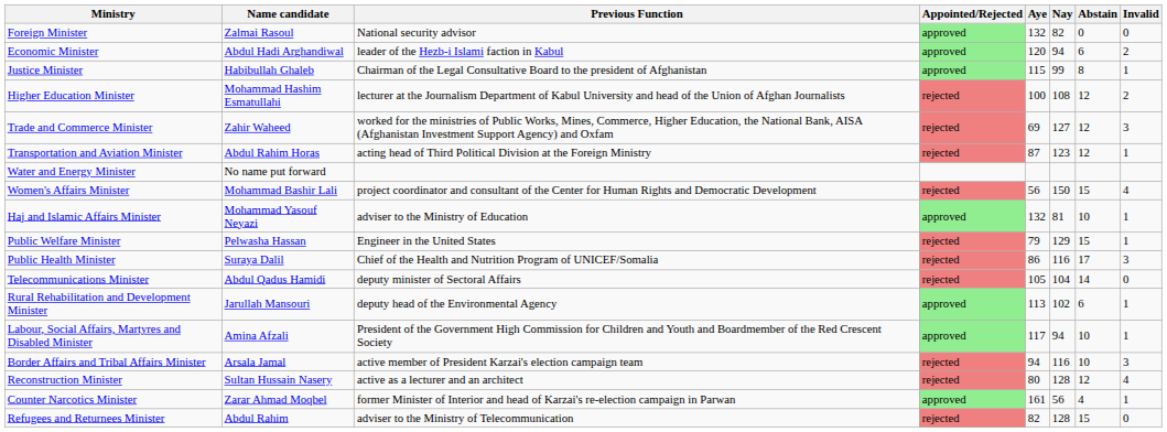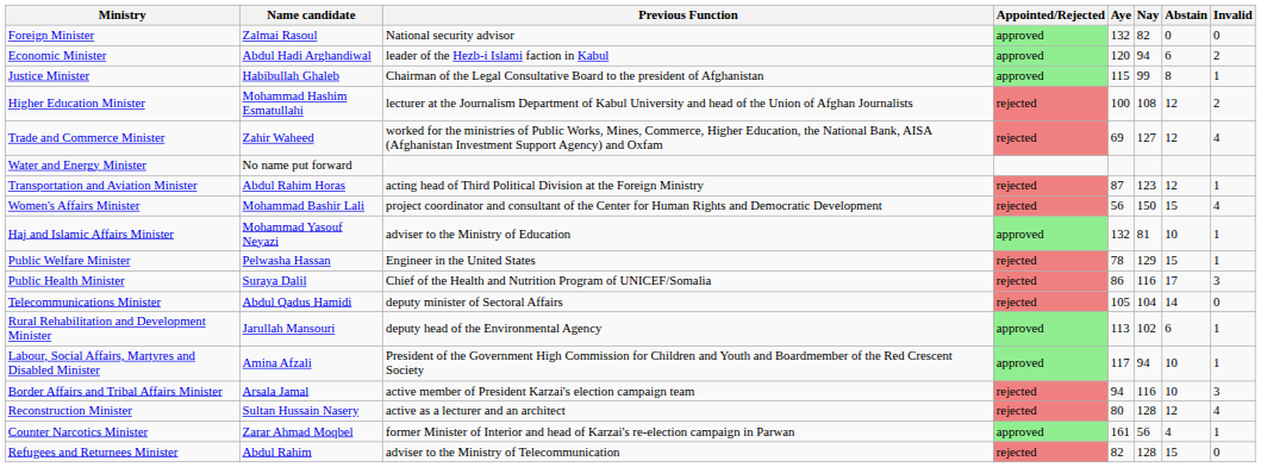Trade and Commerce Minister | Invalid: 3 -> 4
rows swapped: Water and Energy Minister <-> Transportation and Aviation Minister
Public Welfare Minister | Aye: 79 -> 78
